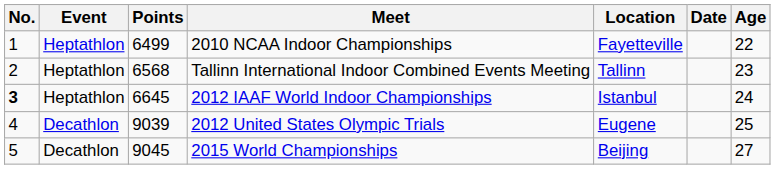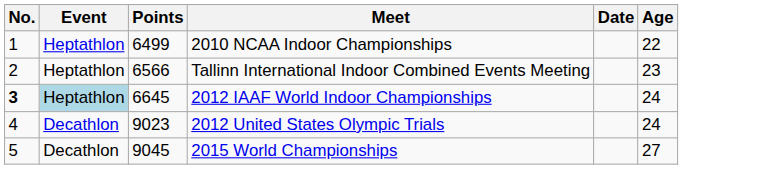- column: Location | Fayetteville | Tallinn | Istanbul | Eugene | Beijing
Tallinn International Indoor Combined Events Meeting | Points: 6568 -> 6566
2012 IAAF World Indoor Championships | Event: no background -> lightblue background
2012 United States Olympic Trials | Points: 9039 -> 9023
2012 United States Olympic Trials | Age: 25 -> 24
